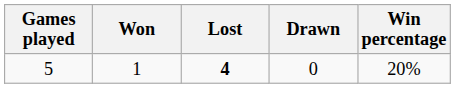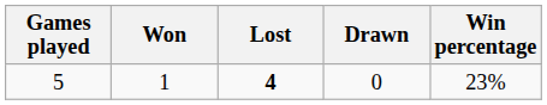5 | Win percentage: 20% -> 23%
